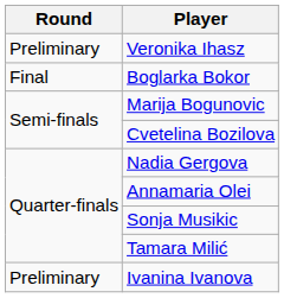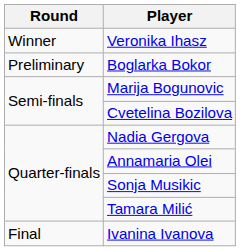Veronika Ihasz | Round: Preliminary -> Winner
Boglarka Bokor | Round: Final -> Preliminary
Ivanina Ivanova | Round: Preliminary -> Final
